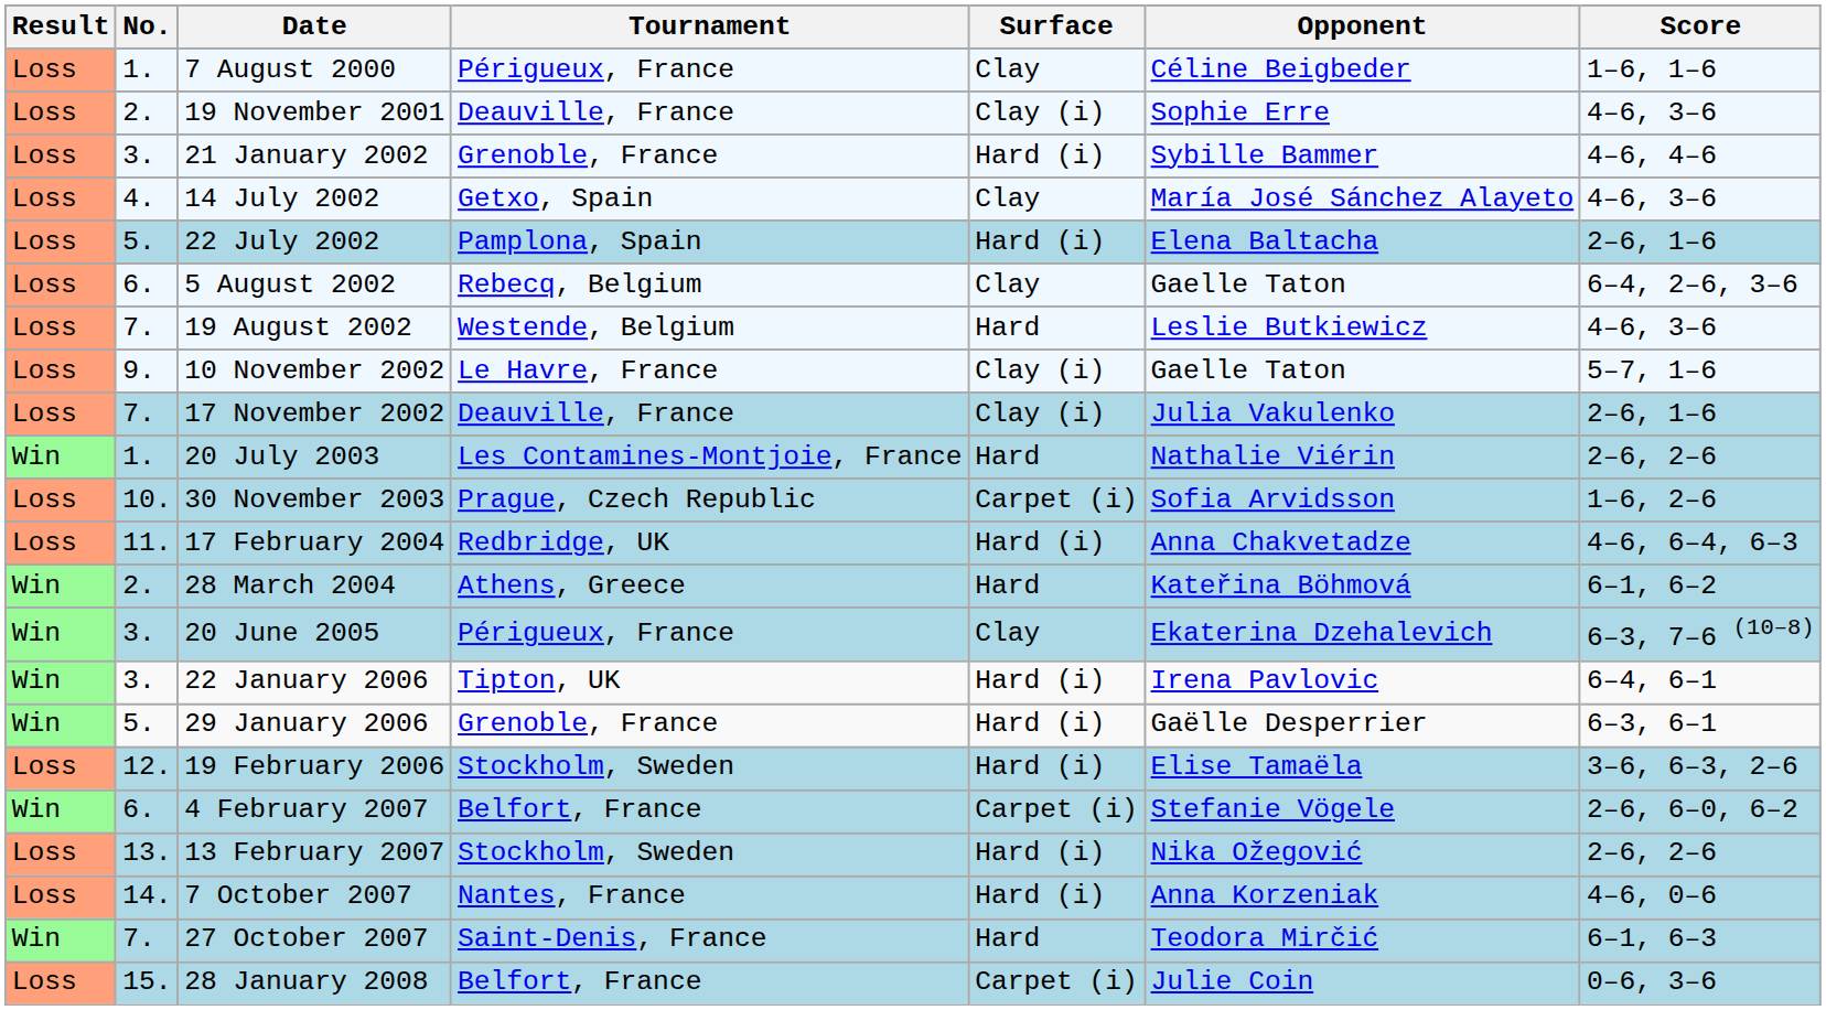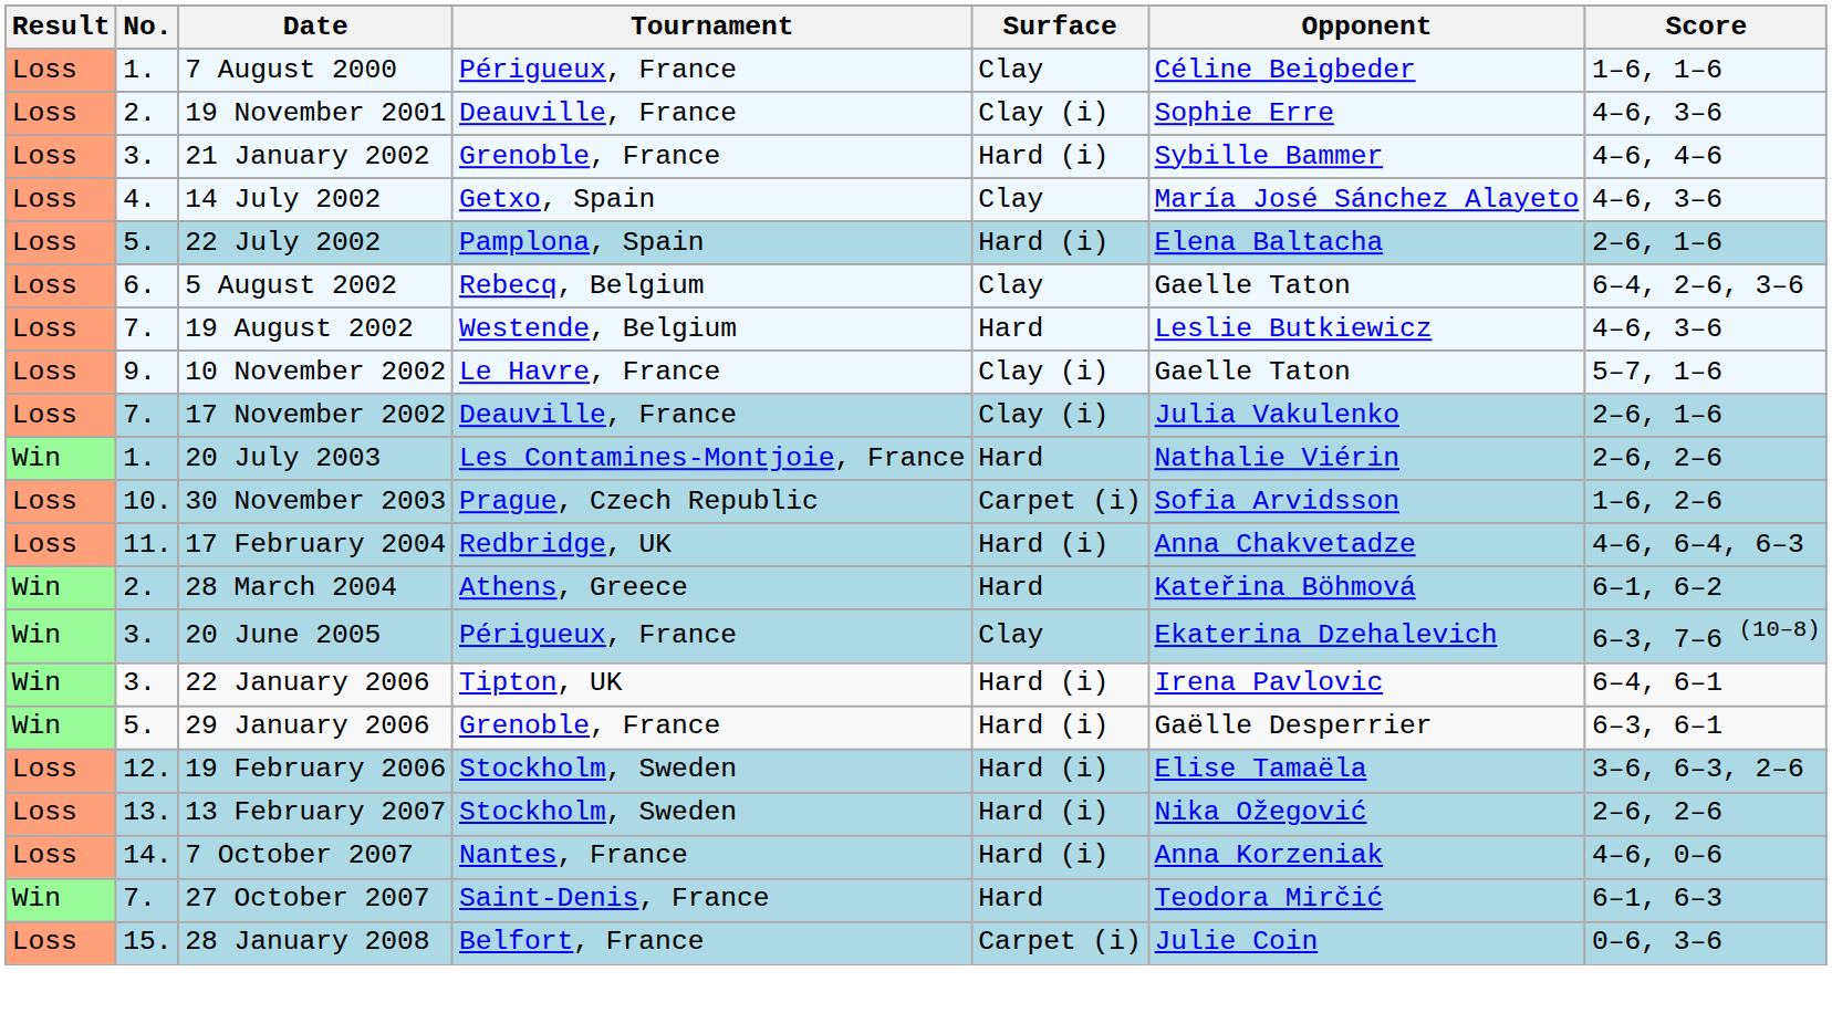- row: Win | 6. | 4 February 2007 | Belfort, France | Carpet (i) | Stefanie Vögele | 2–6, 6–0, 6–2
